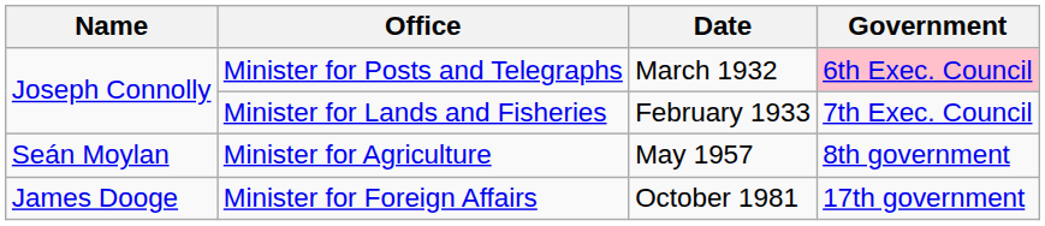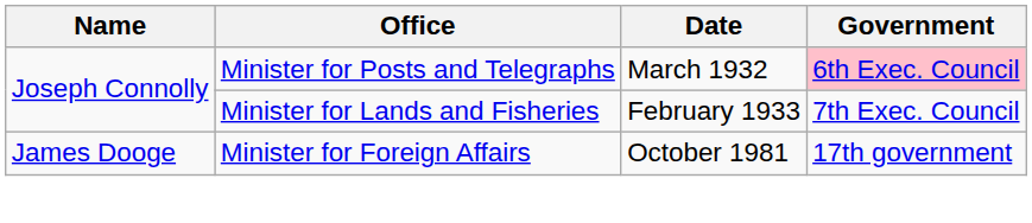- row: Seán Moylan | Minister for Agriculture | May 1957 | 8th government
